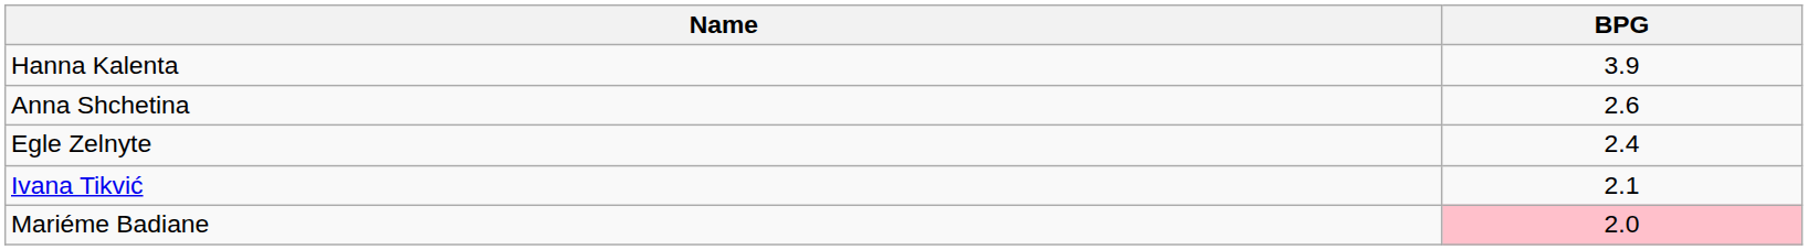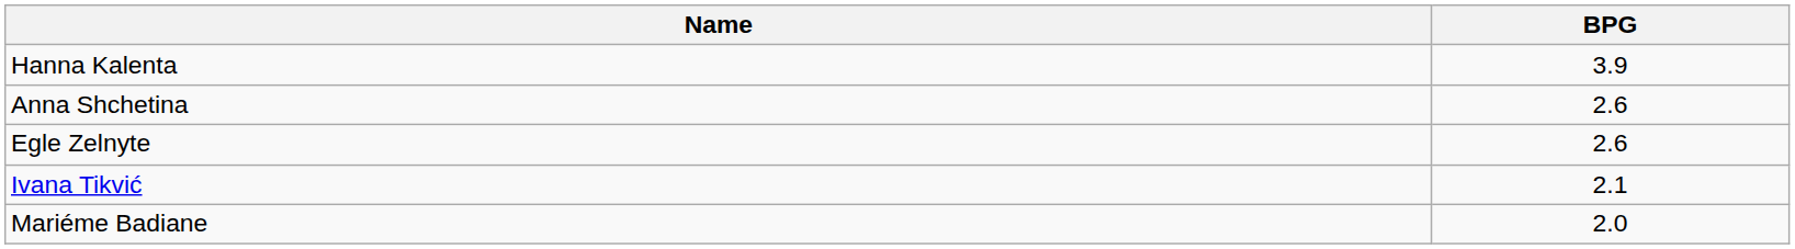Egle Zelnyte | BPG: 2.4 -> 2.6
Mariéme Badiane | BPG: pink background -> no background
